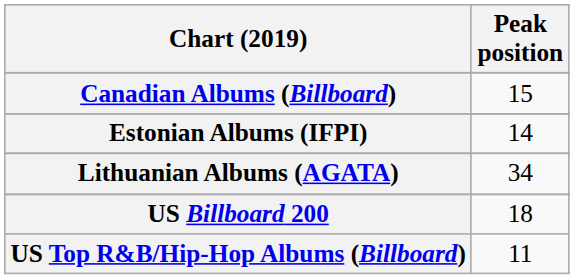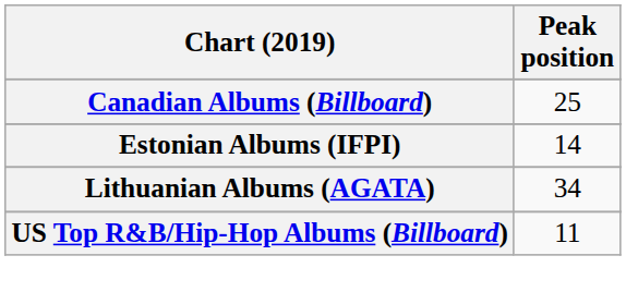Canadian Albums (Billboard) | Peak position: 15 -> 25
- row: US Billboard 200 | 18
